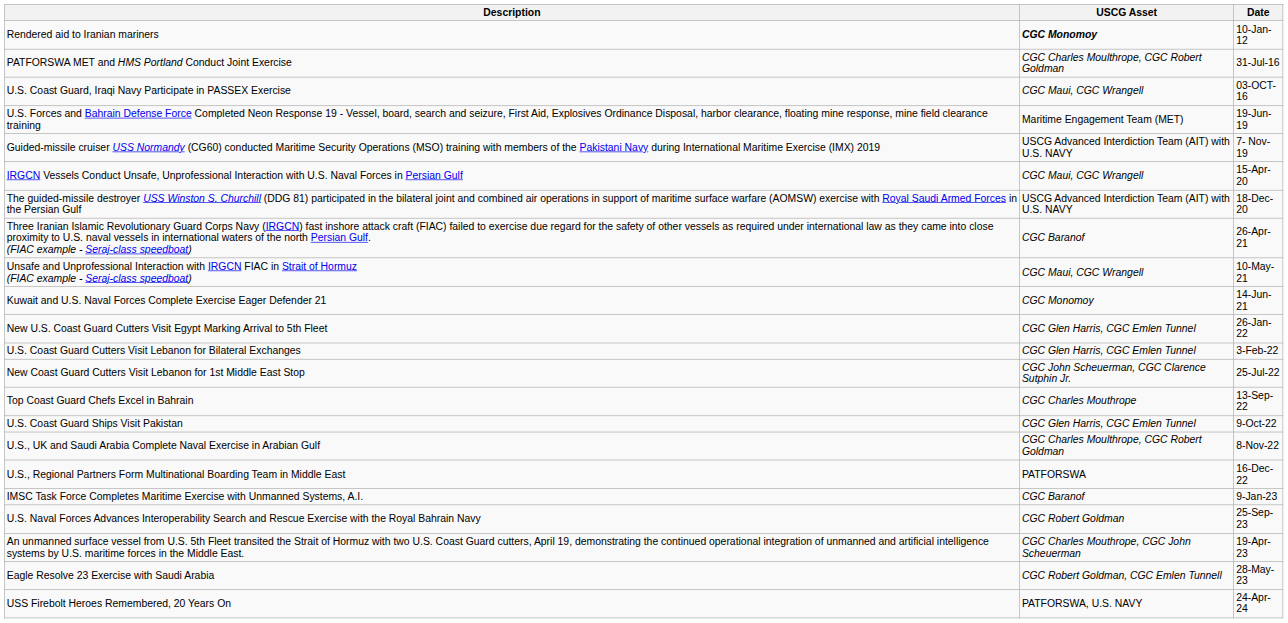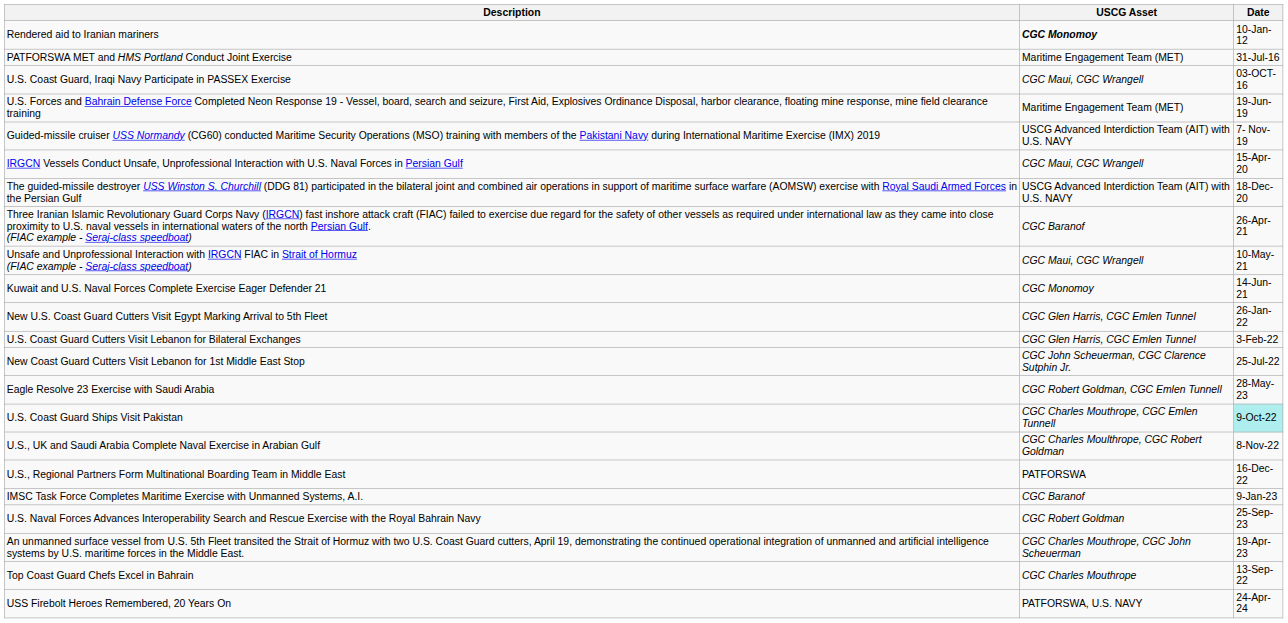PATFORSWA MET and HMS Portland Conduct Joint Exercise | USCG Asset: CGC Charles Moulthrope, CGC Robert Goldman -> Maritime Engagement Team (MET)
rows swapped: Top Coast Guard Chefs Excel in Bahrain <-> Eagle Resolve 23 Exercise with Saudi Arabia
U.S. Coast Guard Ships Visit Pakistan | USCG Asset: CGC Glen Harris, CGC Emlen Tunnel -> CGC Charles Mouthrope, CGC Emlen Tunnell
U.S. Coast Guard Ships Visit Pakistan | Date: no background -> paleturquoise background
